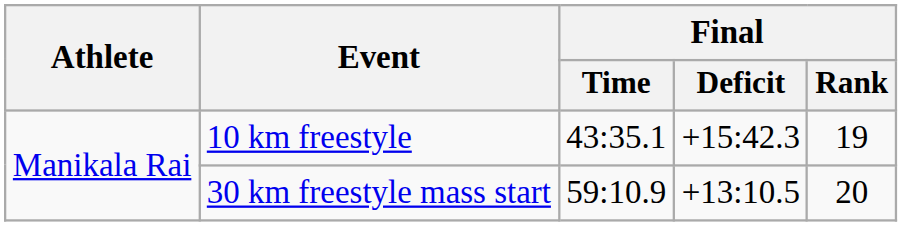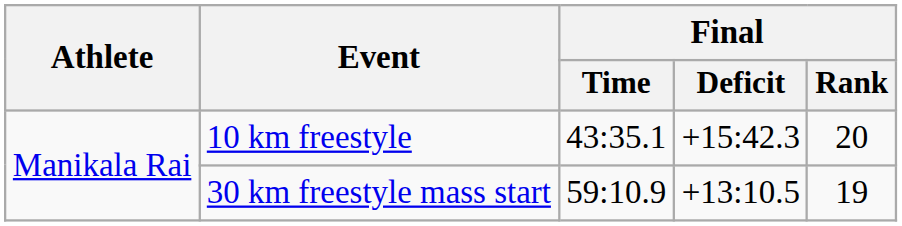10 km freestyle | Final / Rank: 19 -> 20
30 km freestyle mass start | Final / Rank: 20 -> 19
